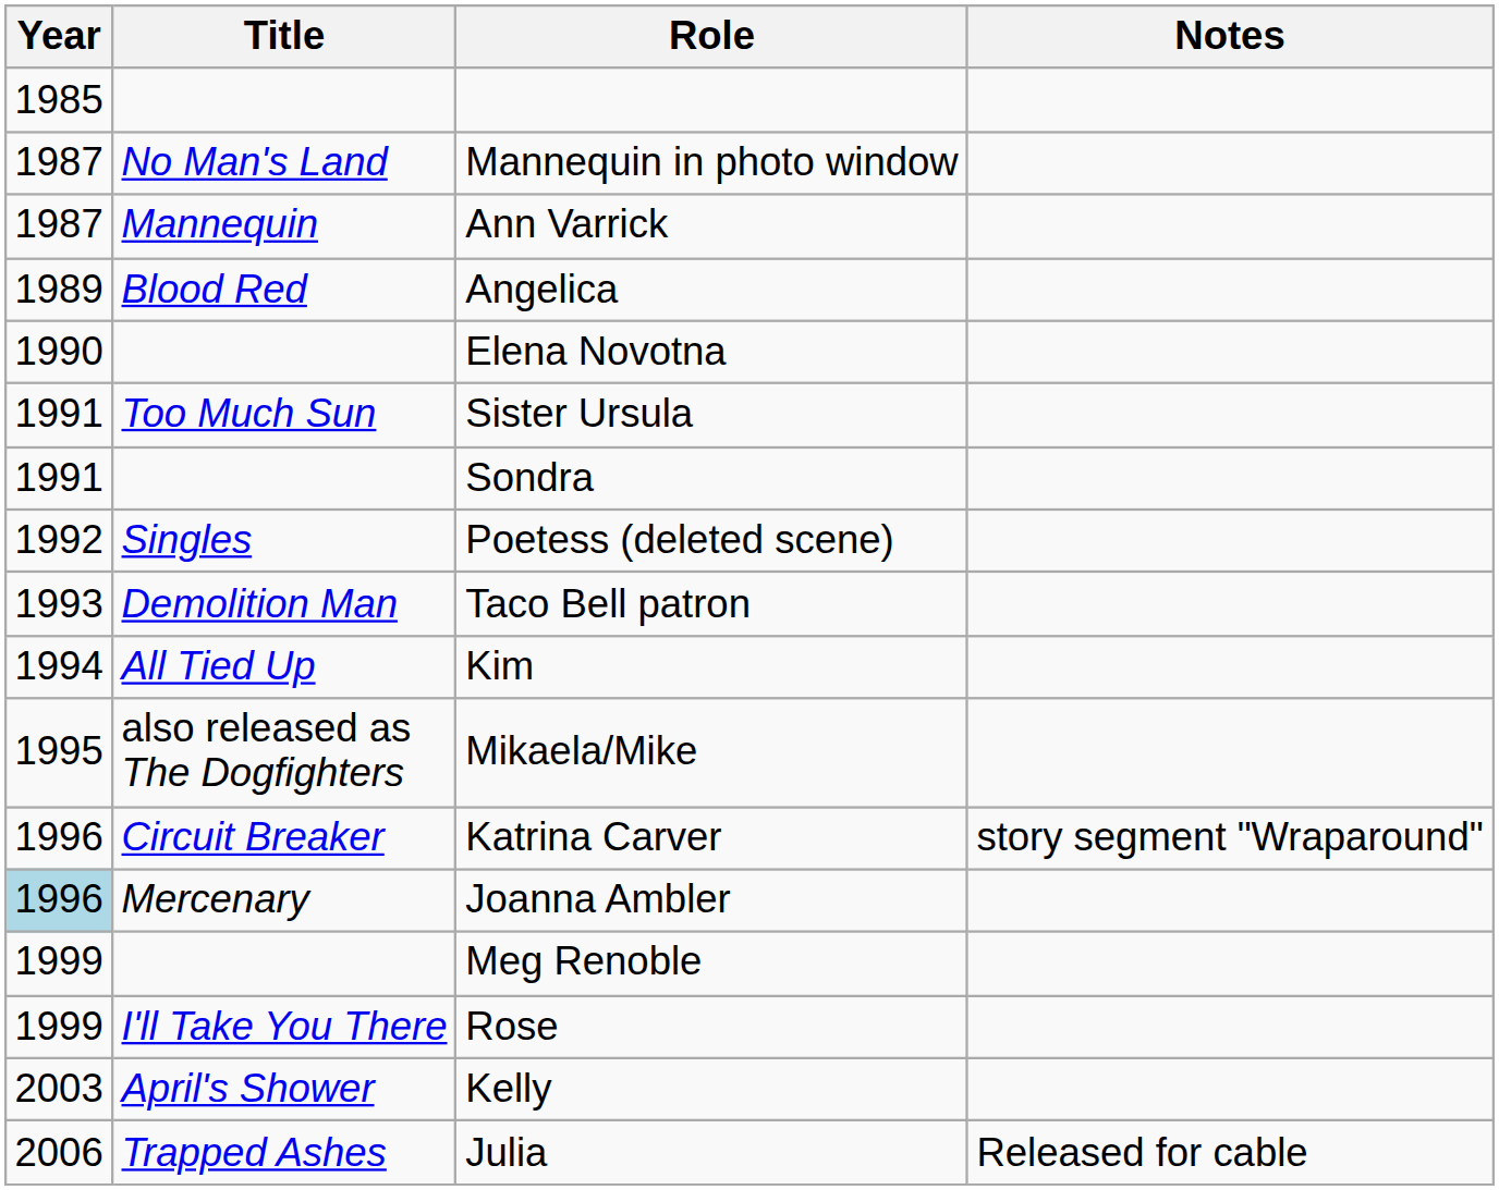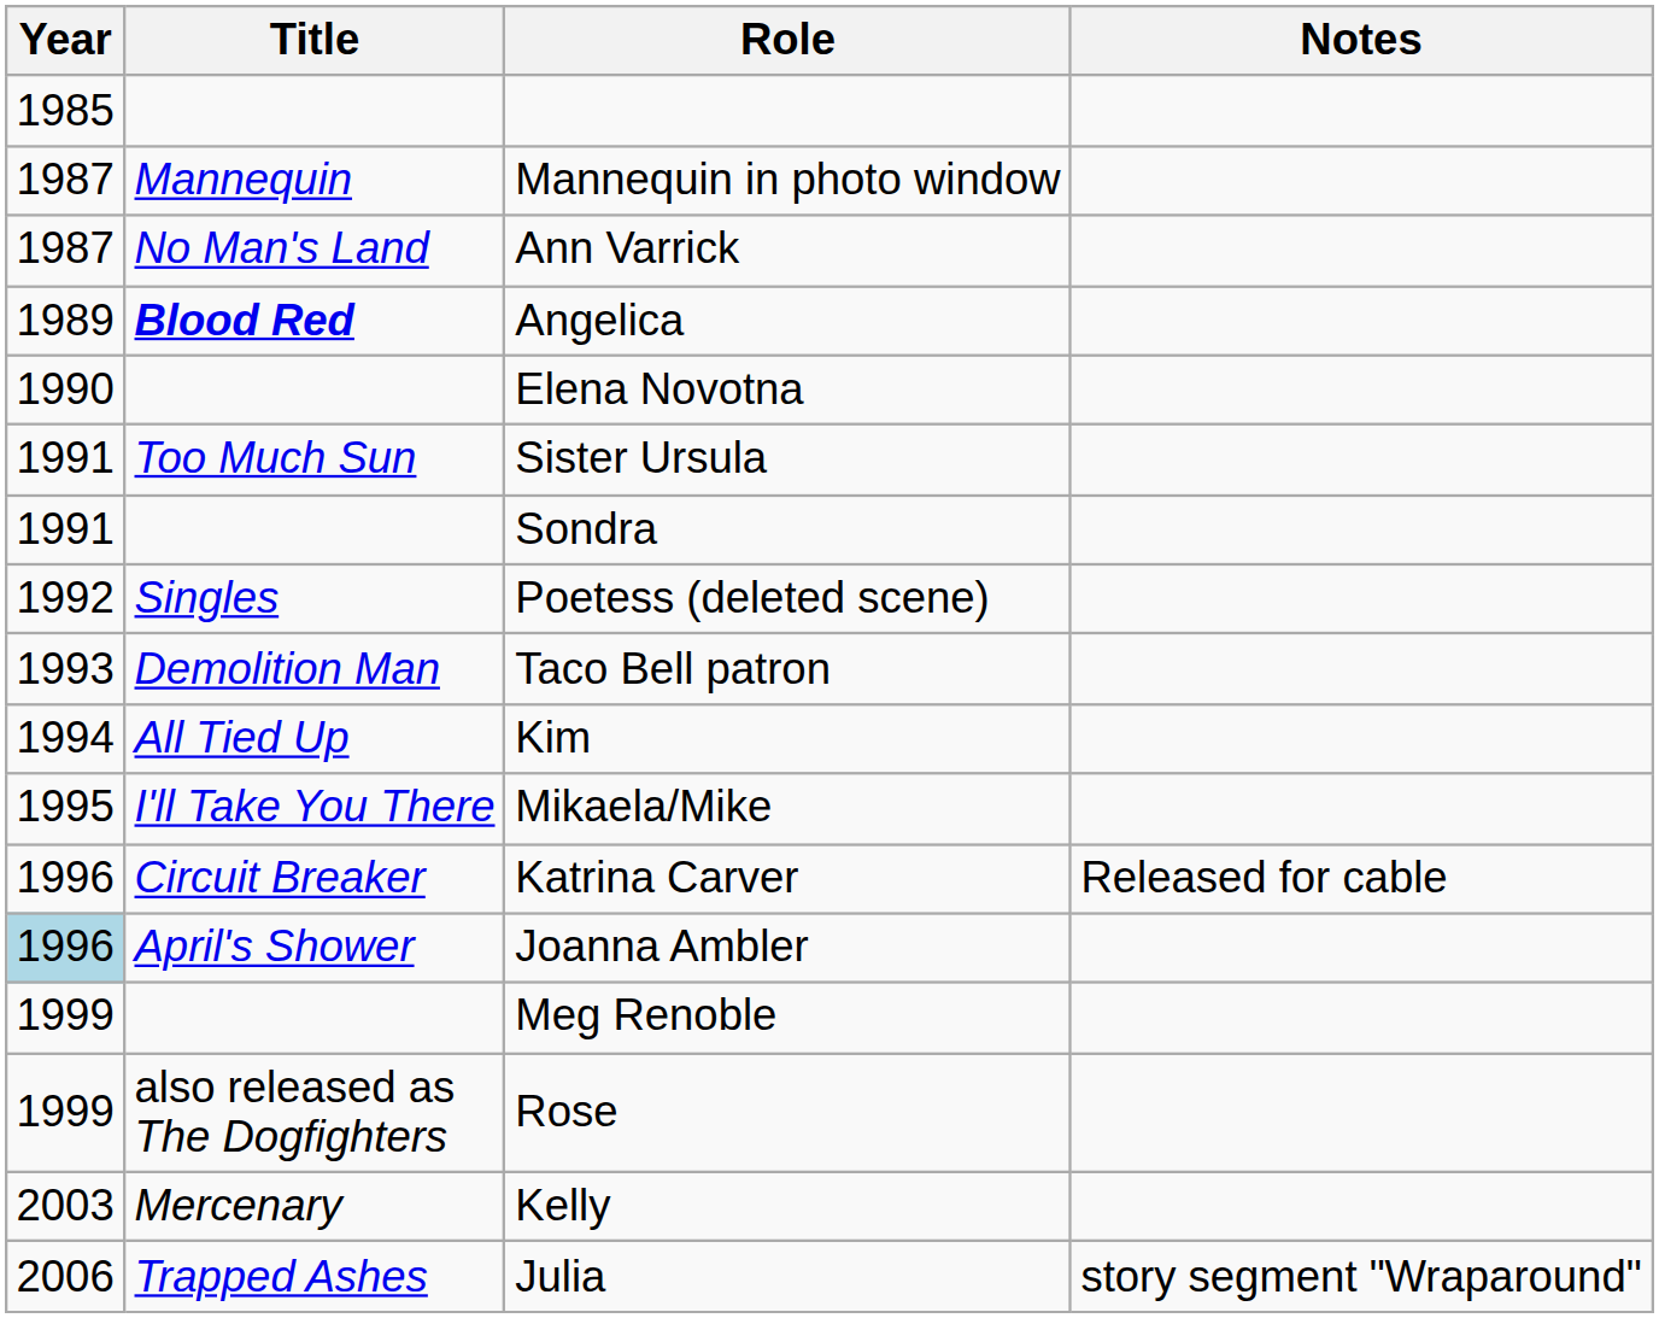Mannequin in photo window | Title: No Man's Land -> Mannequin
Ann Varrick | Title: Mannequin -> No Man's Land
Angelica | Title: normal -> bold
Mikaela/Mike | Title: also released as The Dogfighters -> I'll Take You There
Katrina Carver | Notes: story segment "Wraparound" -> Released for cable
Joanna Ambler | Title: Mercenary -> April's Shower
Rose | Title: I'll Take You There -> also released as The Dogfighters
Kelly | Title: April's Shower -> Mercenary
Julia | Notes: Released for cable -> story segment "Wraparound"
